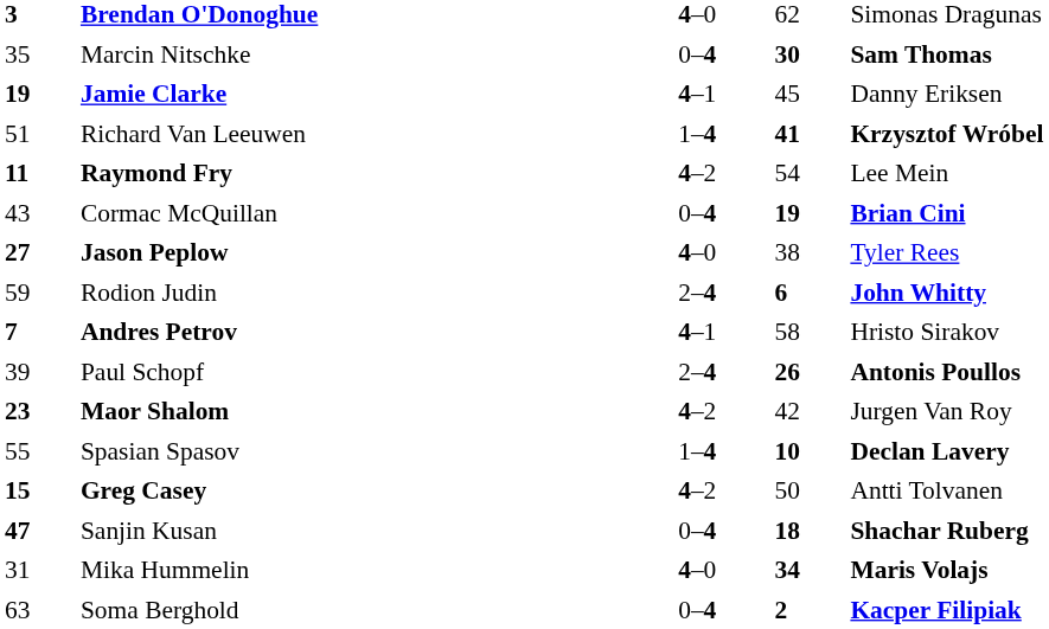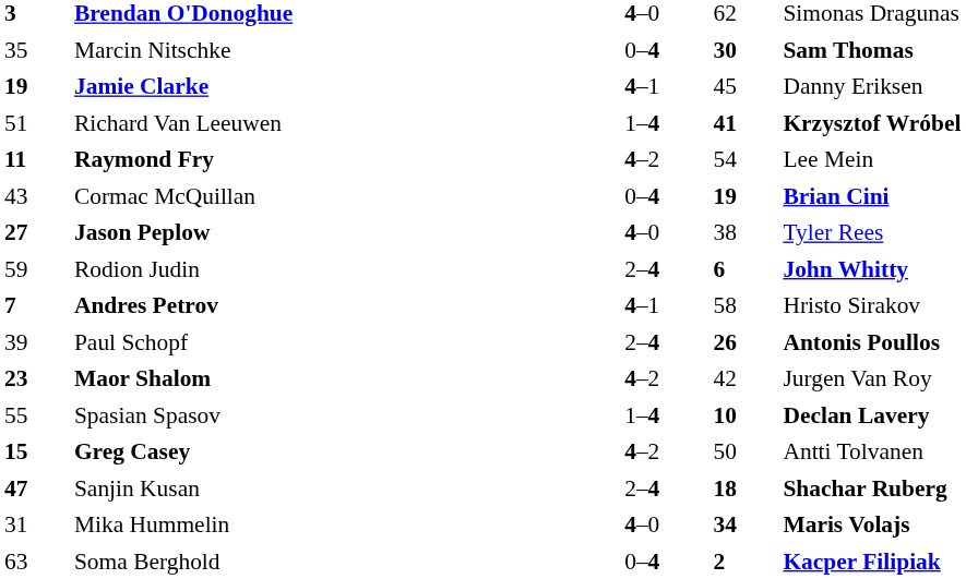Sanjin Kusan | column 3: 0–4 -> 2–4
